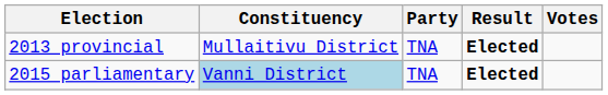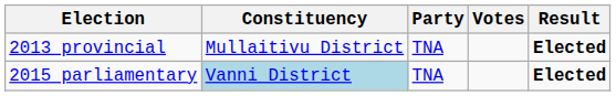columns swapped: Votes <-> Result
